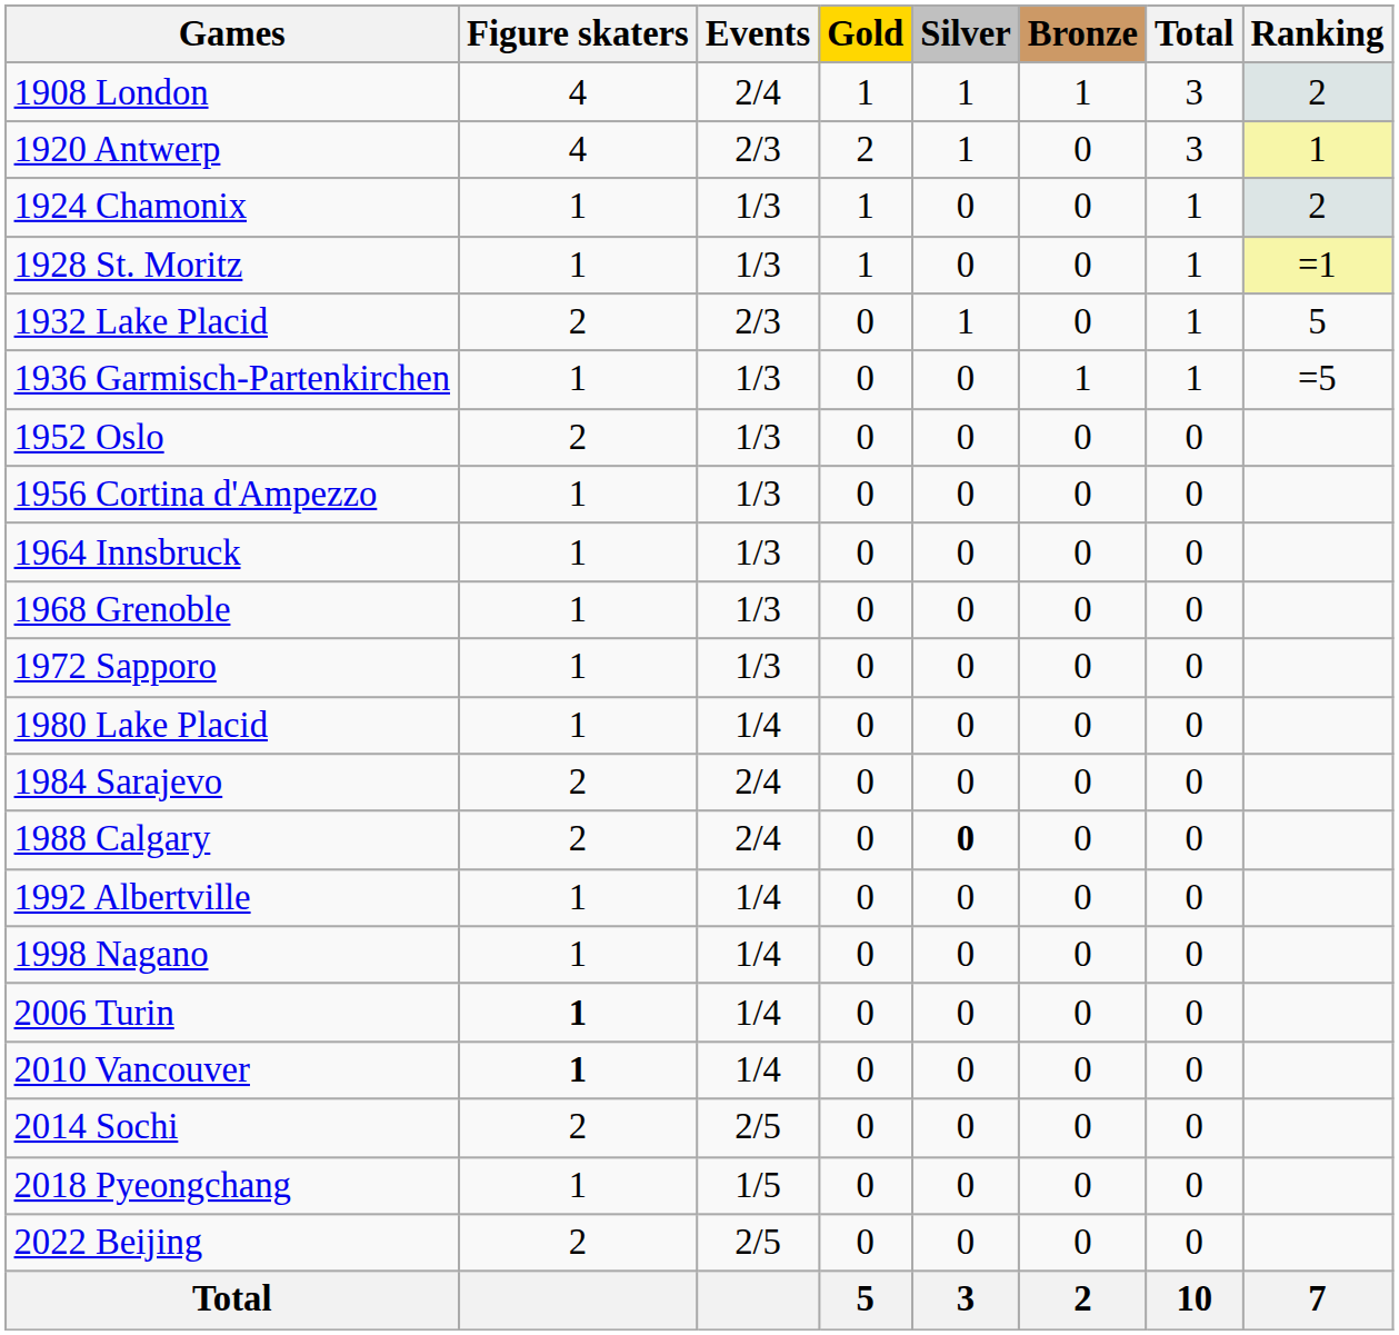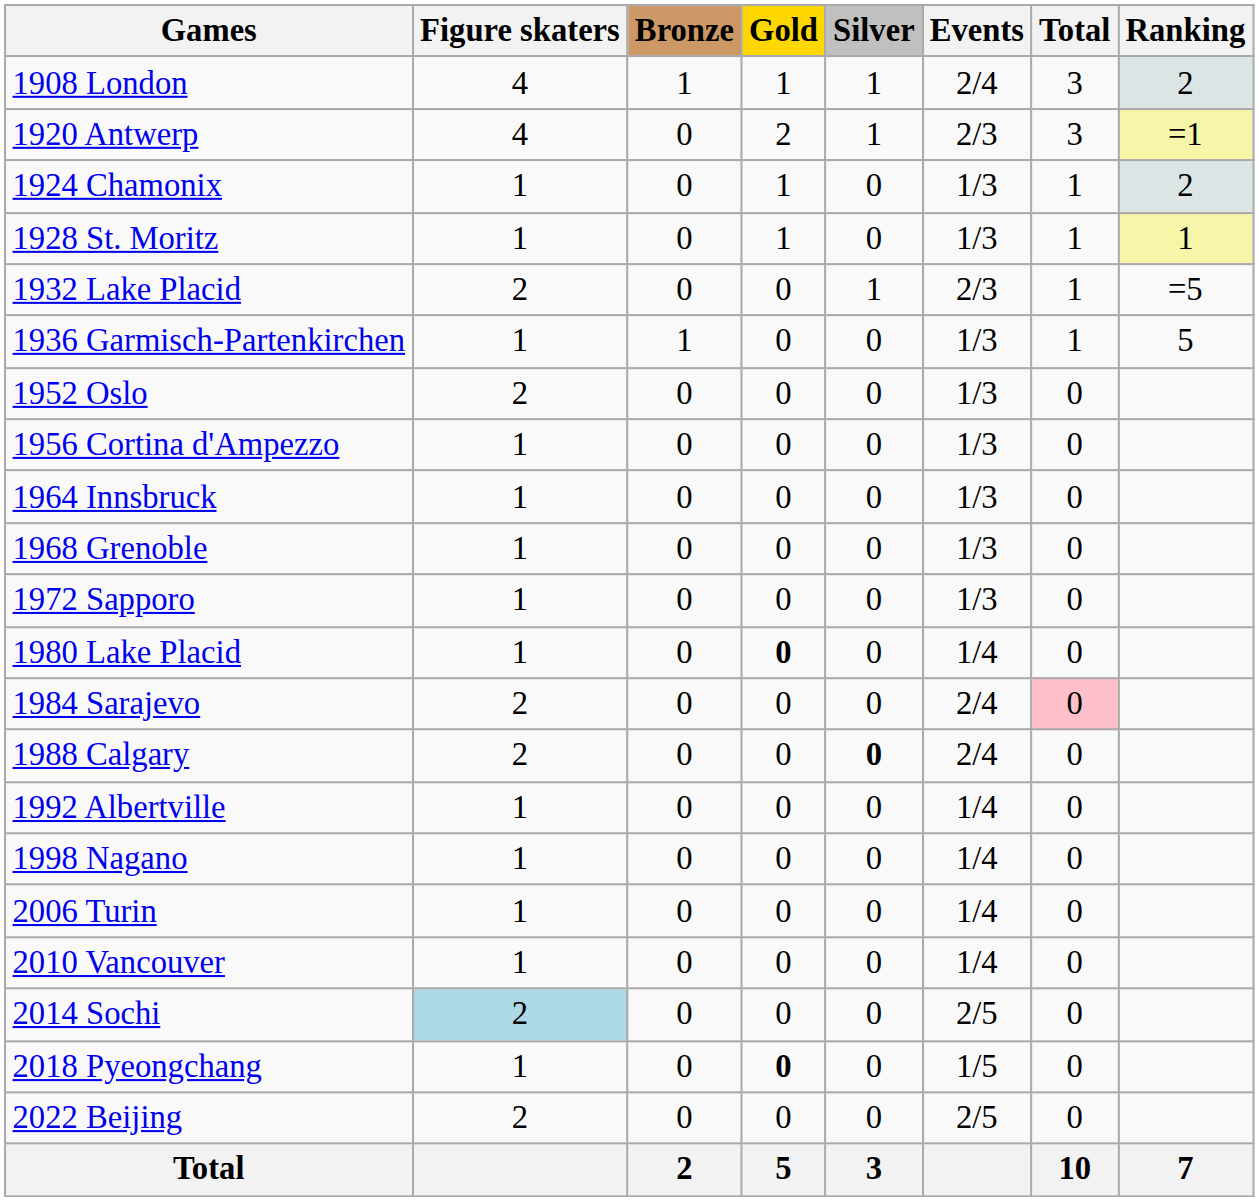columns swapped: Events <-> Bronze
1920 Antwerp | Ranking: 1 -> =1
1928 St. Moritz | Ranking: =1 -> 1
1932 Lake Placid | Ranking: 5 -> =5
1936 Garmisch-Partenkirchen | Ranking: =5 -> 5
1980 Lake Placid | Gold: normal -> bold
1984 Sarajevo | Total: no background -> pink background
2006 Turin | Figure skaters: bold -> normal
2010 Vancouver | Figure skaters: bold -> normal
2014 Sochi | Figure skaters: no background -> lightblue background
2018 Pyeongchang | Gold: normal -> bold
